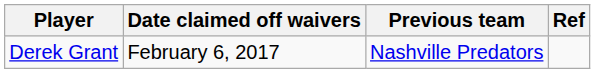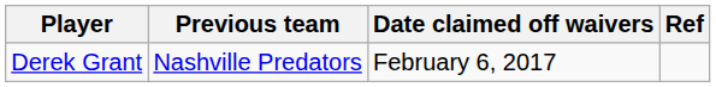columns swapped: Previous team <-> Date claimed off waivers
